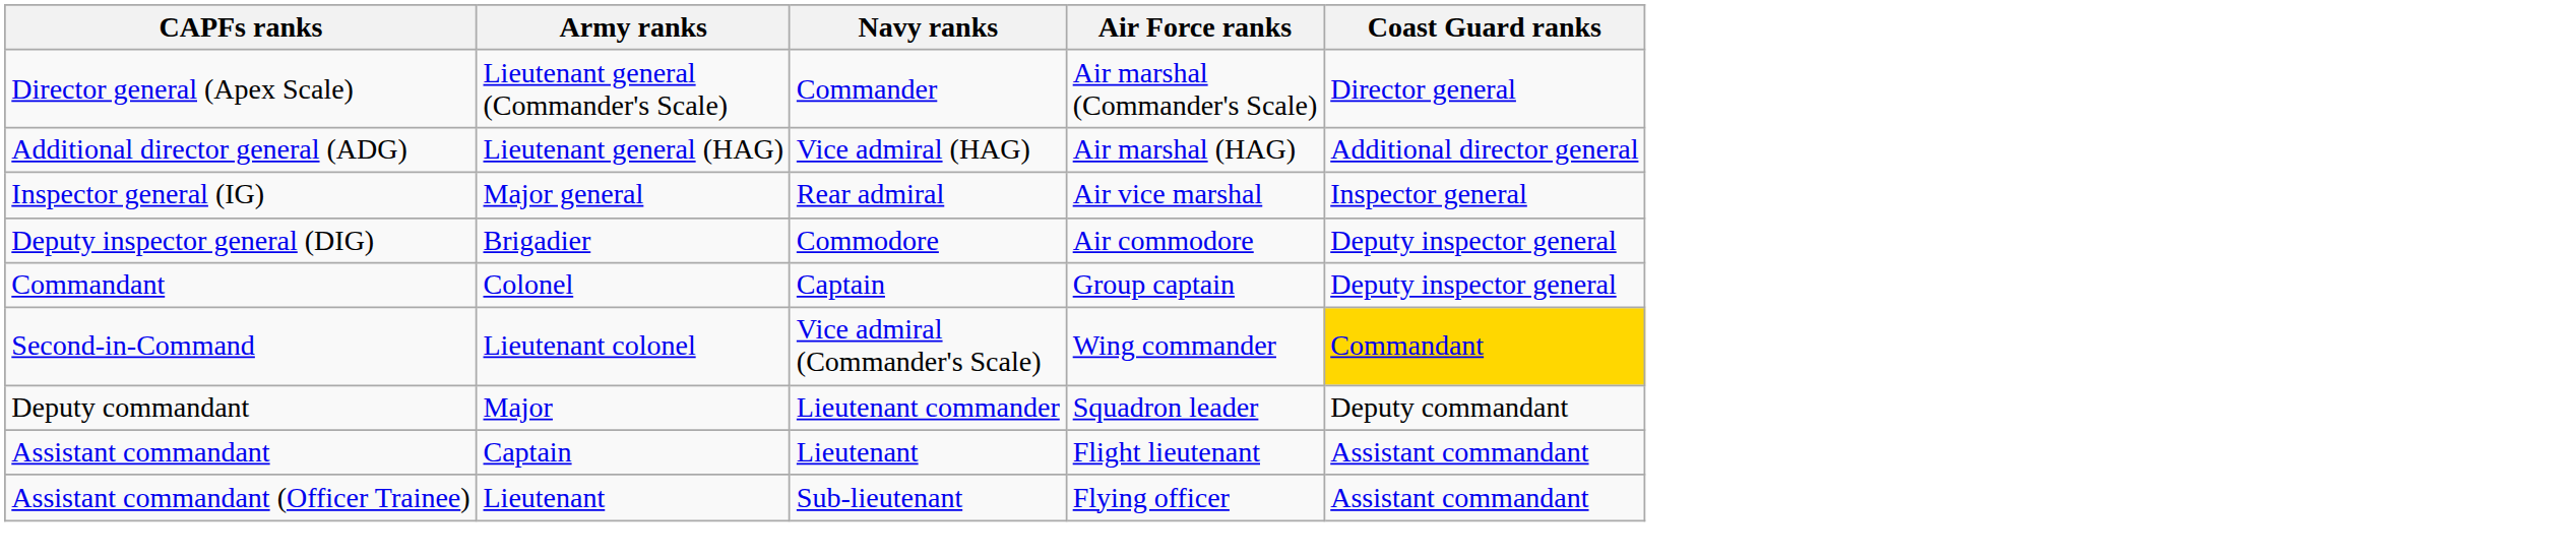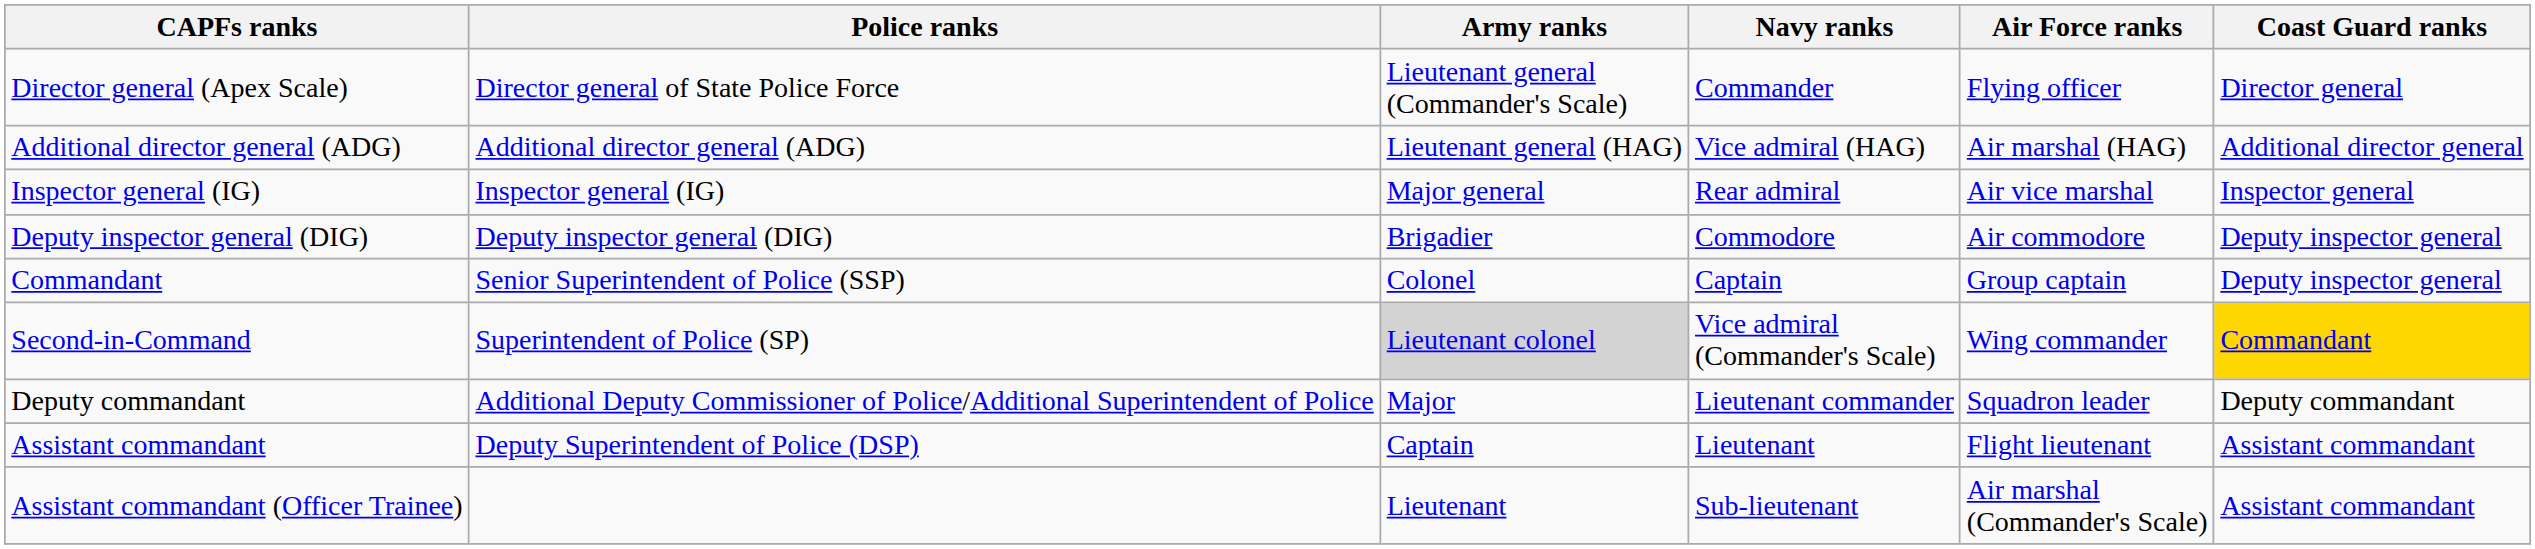+ column: Police ranks | Director general of State Police Force | Additional director general (ADG) | Inspector general (IG) | Deputy inspector general (DIG) | Senior Superintendent of Police (SSP) | Superintendent of Police (SP) | Additional Deputy Commissioner of Police/Additional Superintendent of Police | Deputy Superintendent of Police (DSP)
Director general (Apex Scale) | Air Force ranks: Air marshal (Commander's Scale) -> Flying officer
Second-in-Command | Army ranks: no background -> lightgrey background
Assistant commandant (Officer Trainee) | Air Force ranks: Flying officer -> Air marshal (Commander's Scale)
